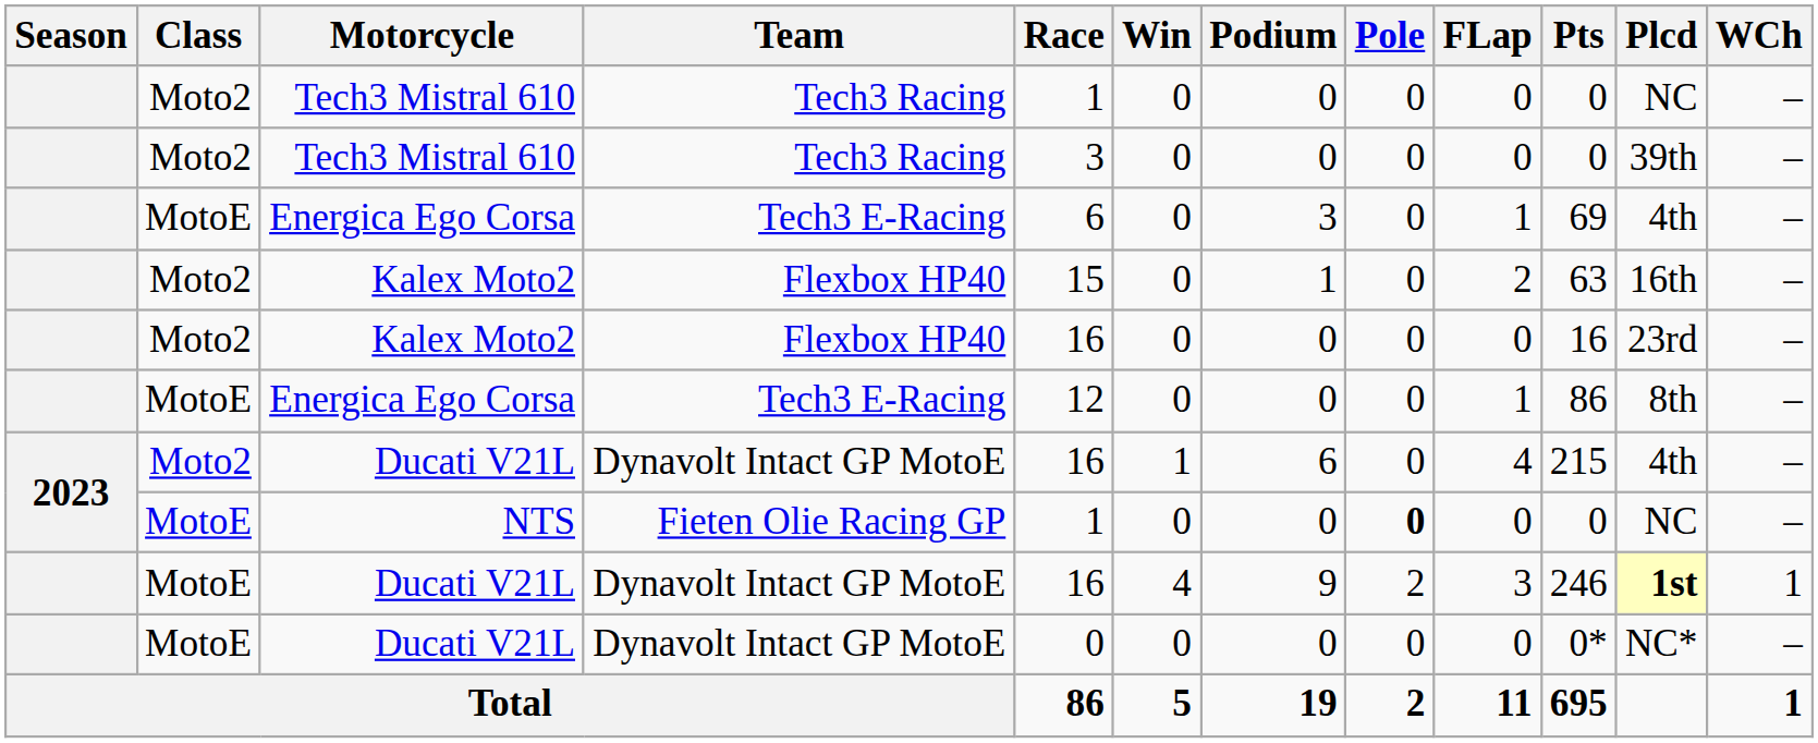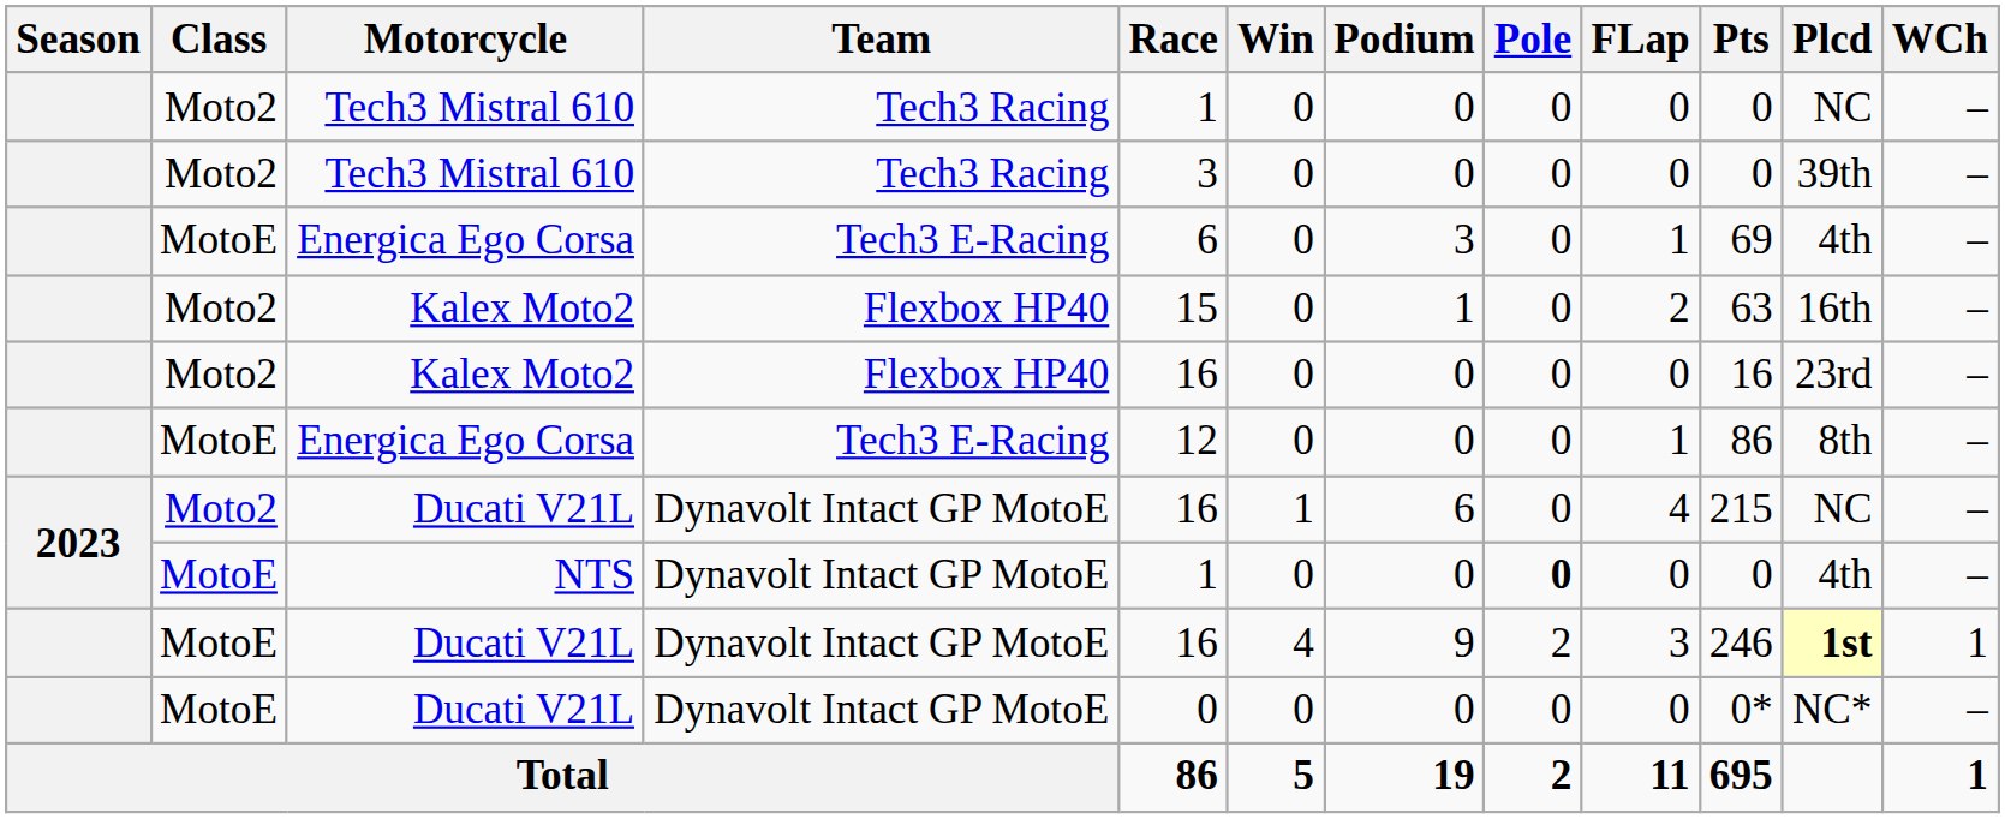2023 / Ducati V21L | Plcd: 4th -> NC
NTS | Team: Fieten Olie Racing GP -> Dynavolt Intact GP MotoE
NTS | Plcd: NC -> 4th
